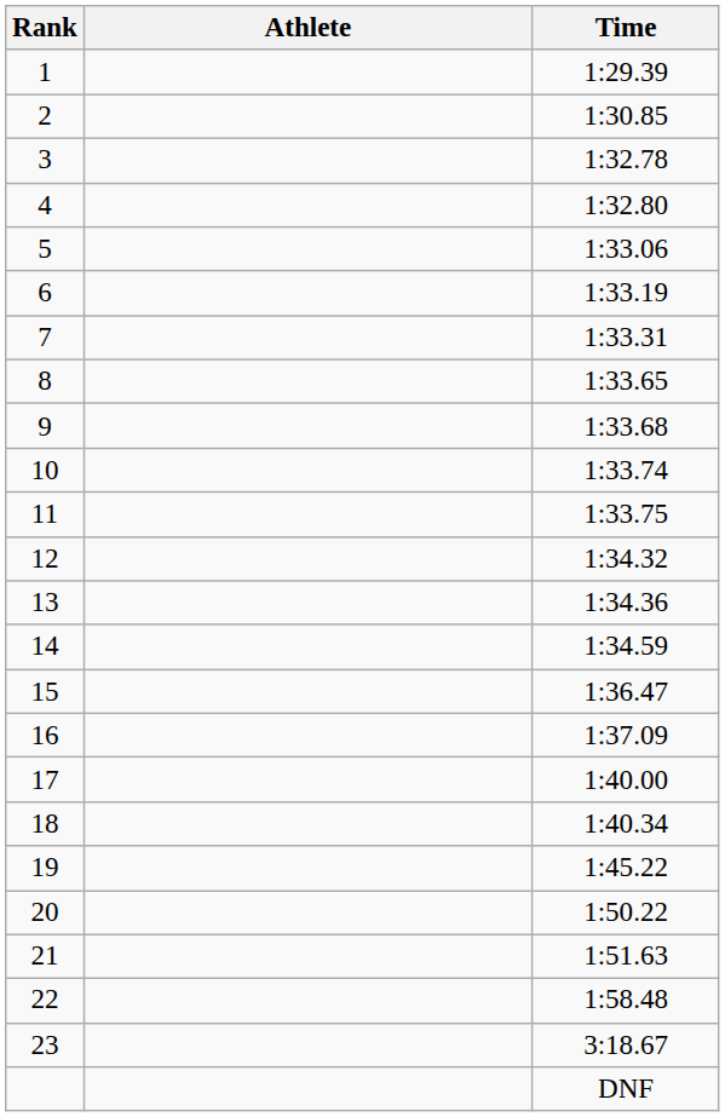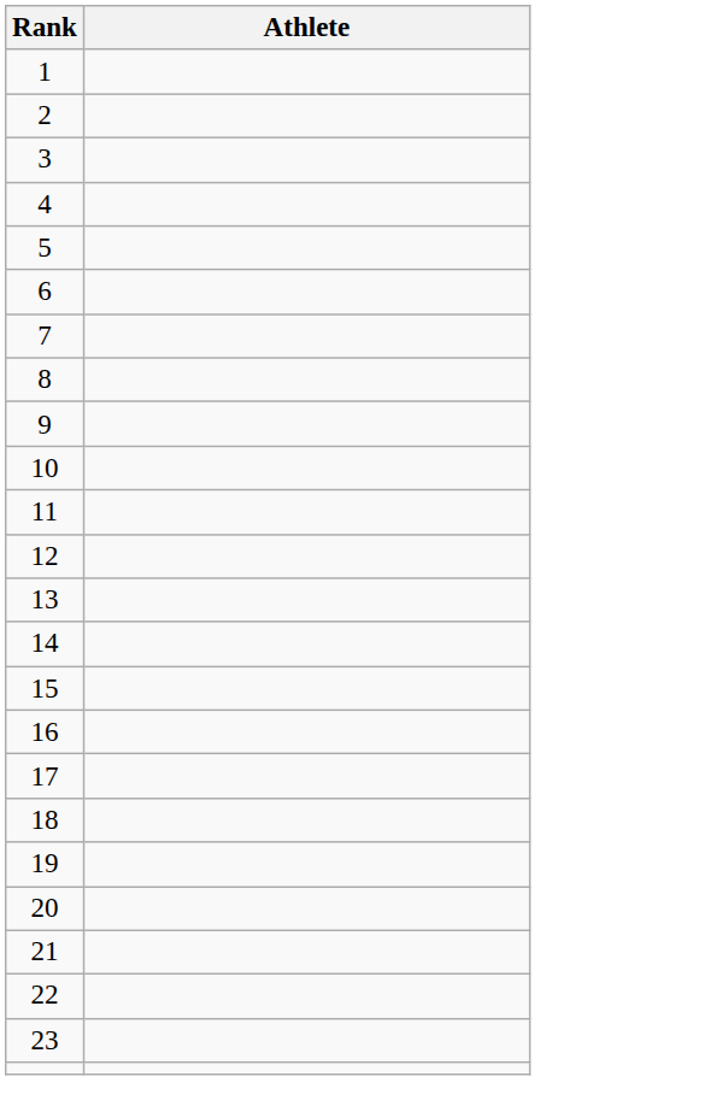- column: Time | 1:29.39 | 1:30.85 | 1:32.78 | 1:32.80 | 1:33.06 | 1:33.19 | 1:33.31 | 1:33.65 | 1:33.68 | 1:33.74 | 1:33.75 | 1:34.32 | 1:34.36 | 1:34.59 | 1:36.47 | 1:37.09 | 1:40.00 | 1:40.34 | 1:45.22 | 1:50.22 | 1:51.63 | 1:58.48 | 3:18.67 | DNF
